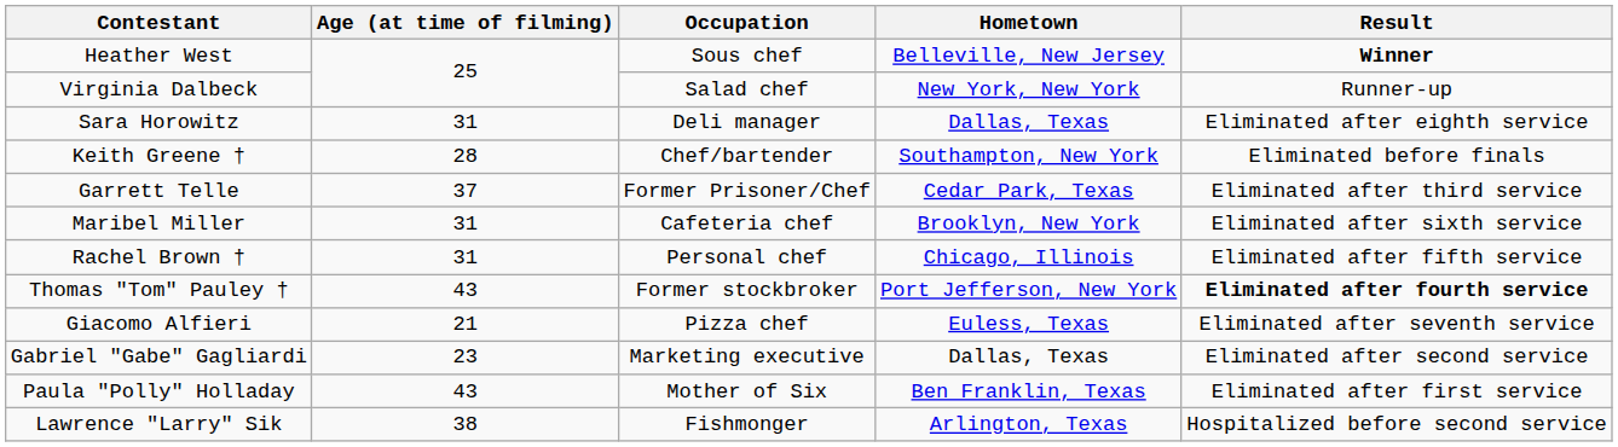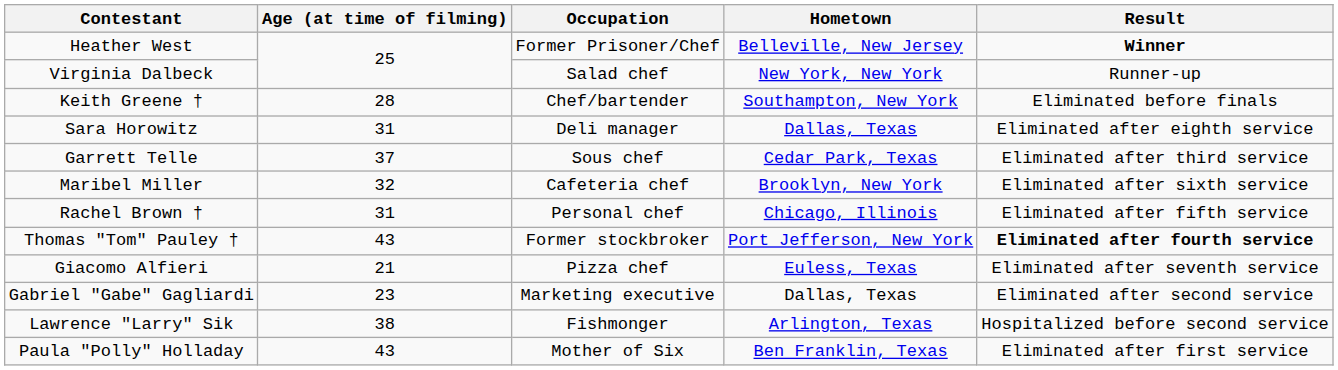Heather West | Occupation: Sous chef -> Former Prisoner/Chef
rows swapped: Keith Greene † <-> Sara Horowitz
Garrett Telle | Occupation: Former Prisoner/Chef -> Sous chef
Maribel Miller | Age (at time of filming): 31 -> 32
rows swapped: Lawrence "Larry" Sik <-> Paula "Polly" Holladay
